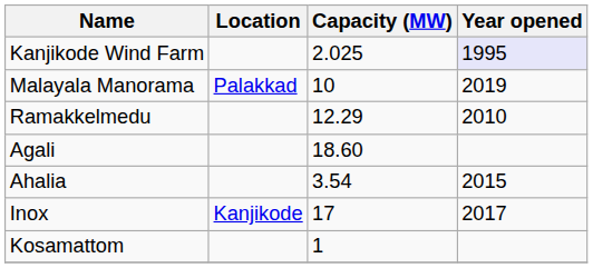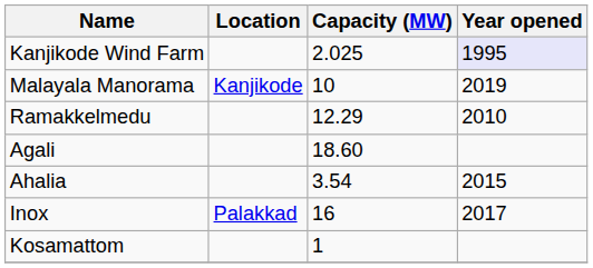Malayala Manorama | Location: Palakkad -> Kanjikode
Inox | Location: Kanjikode -> Palakkad
Inox | Capacity (MW): 17 -> 16
